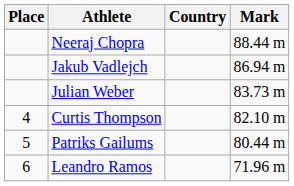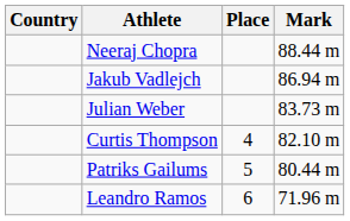columns swapped: Place <-> Country
